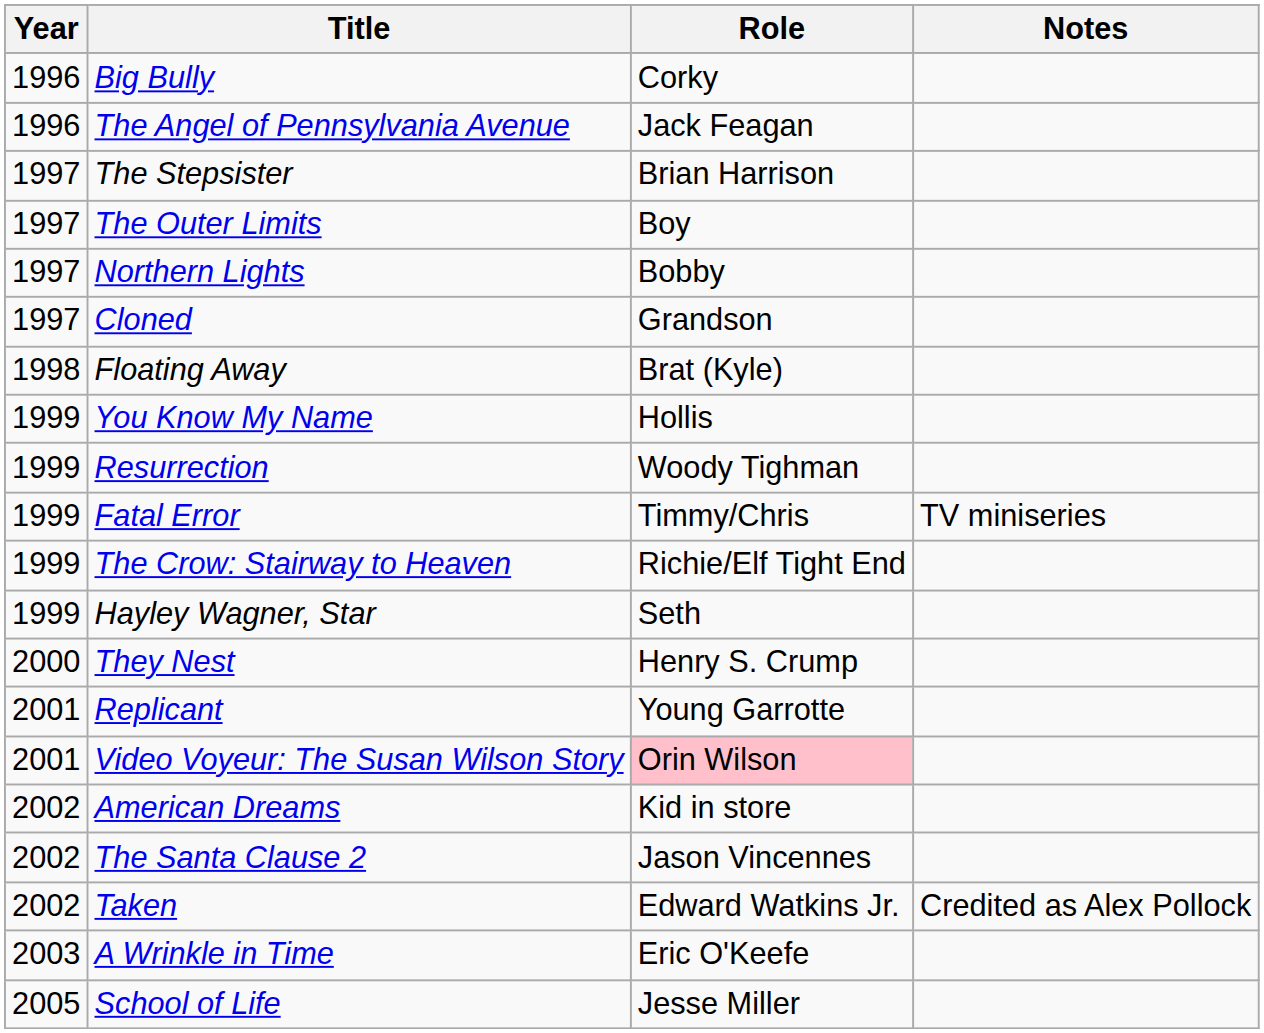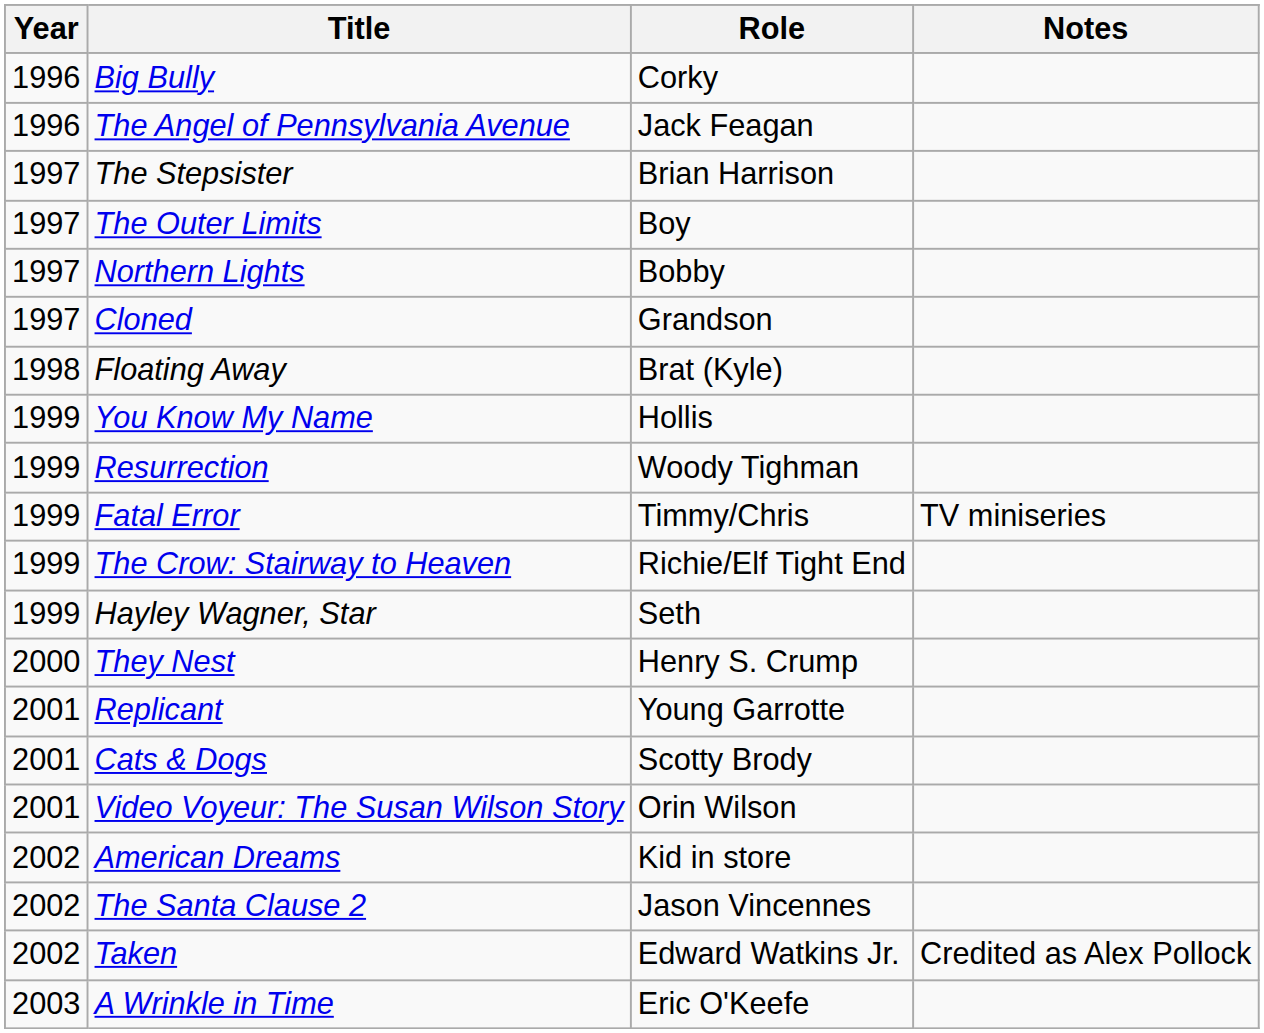+ row: 2001 | Cats & Dogs | Scotty Brody
Video Voyeur: The Susan Wilson Story | Role: pink background -> no background
- row: 2005 | School of Life | Jesse Miller
